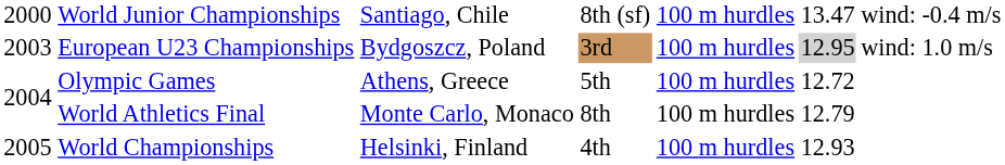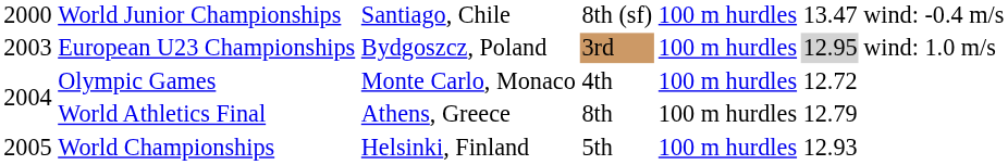Olympic Games | column 3: Athens, Greece -> Monte Carlo, Monaco
Olympic Games | column 4: 5th -> 4th
World Athletics Final | column 3: Monte Carlo, Monaco -> Athens, Greece
World Championships | column 4: 4th -> 5th
